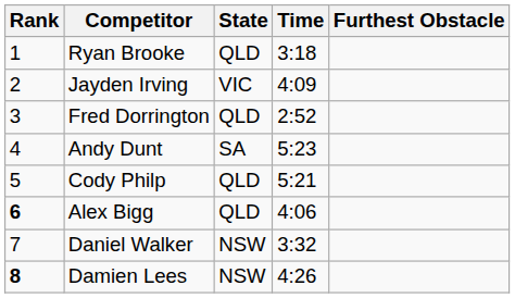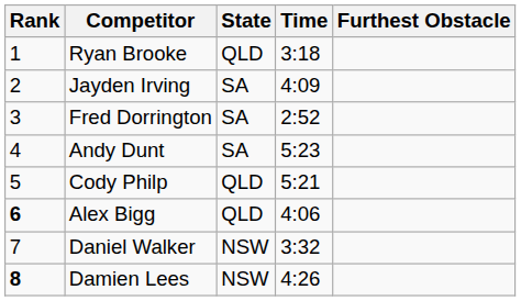Jayden Irving | State: VIC -> SA
Fred Dorrington | State: QLD -> SA
